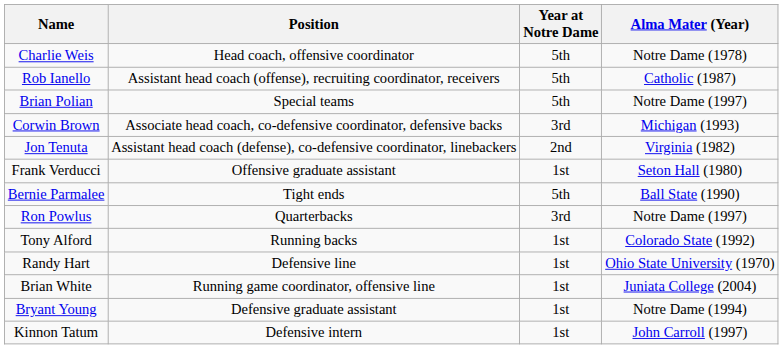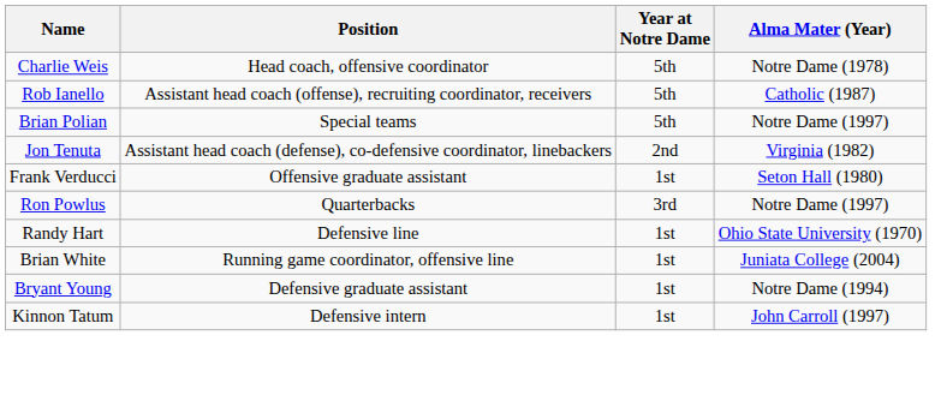- row: Corwin Brown | Associate head coach, co-defensive coordinator, defensive backs | 3rd | Michigan (1993)
- row: Bernie Parmalee | Tight ends | 5th | Ball State (1990)
- row: Tony Alford | Running backs | 1st | Colorado State (1992)
